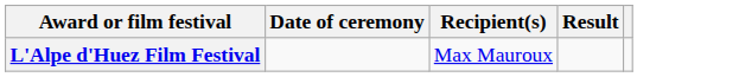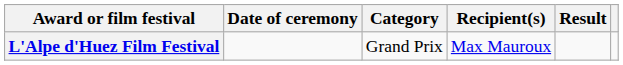+ column: Category | Grand Prix
